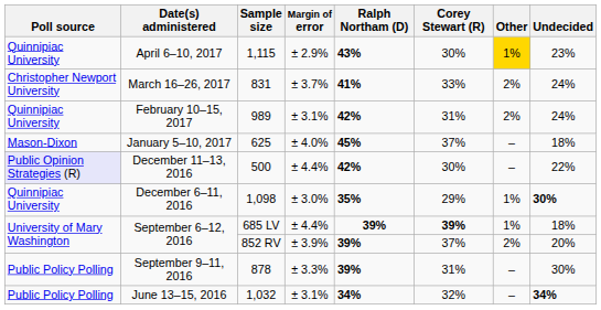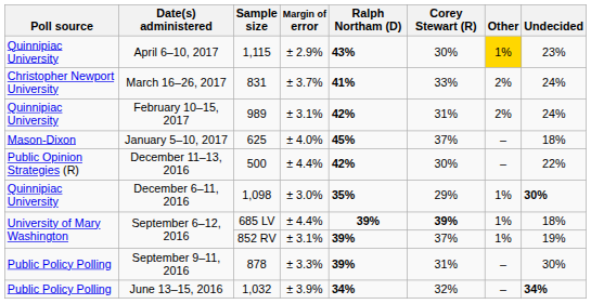December 11–13, 2016 | Poll source: lavender background -> no background
September 6–12, 2016 / 852 RV | Margin of error: ± 3.9% -> ± 3.1%
September 6–12, 2016 / 852 RV | Other: 2% -> 1%
September 6–12, 2016 / 852 RV | Undecided: 20% -> 19%
June 13–15, 2016 | Margin of error: ± 3.1% -> ± 3.9%
